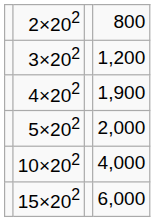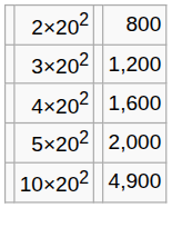4×202 | column 4: 1,900 -> 1,600
10×202 | column 4: 4,000 -> 4,900
- row: 15×202 | 6,000
